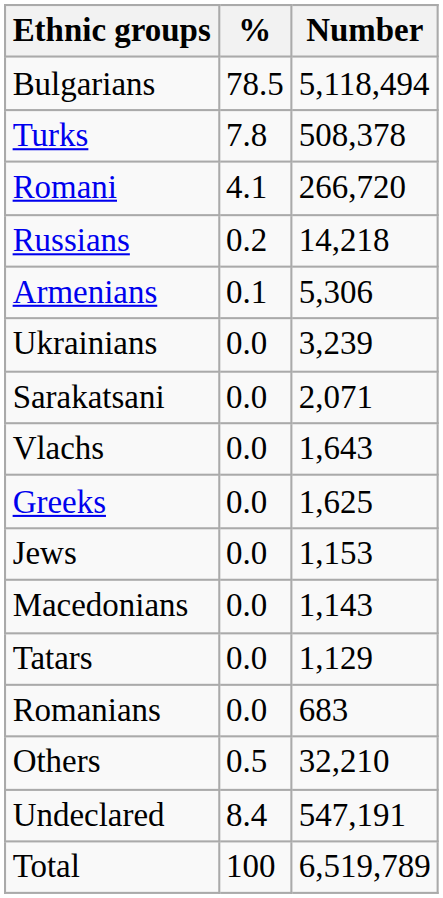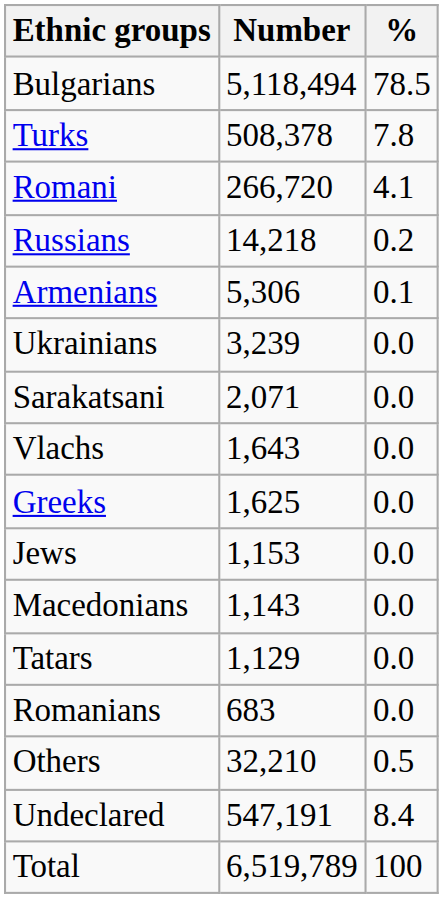columns swapped: Number <-> %
